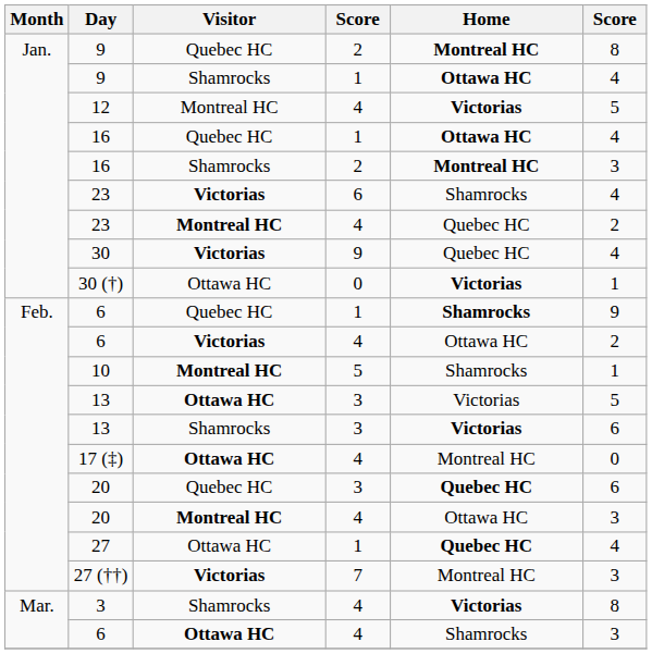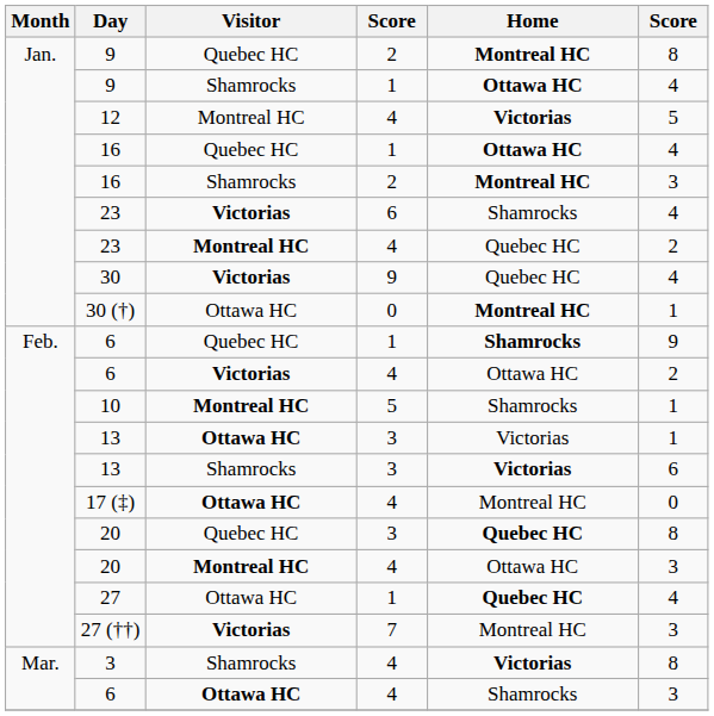30 (†) | Home: Victorias -> Montreal HC
13 / Ottawa HC | column 6: 5 -> 1
20 / Quebec HC | column 6: 6 -> 8
